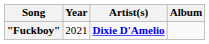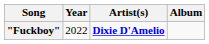"Fuckboy" | Year: 2021 -> 2022
